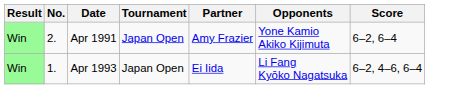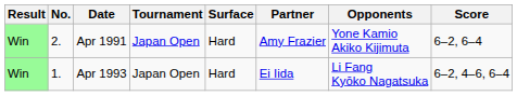+ column: Surface | Hard | Hard
